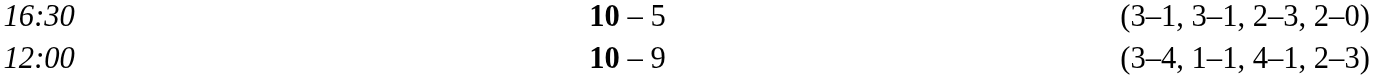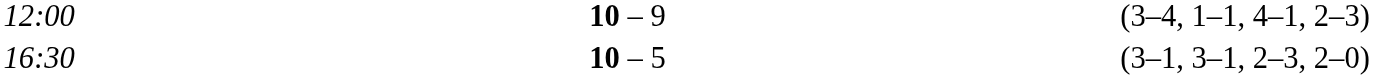rows swapped: 12:00 <-> 16:30
